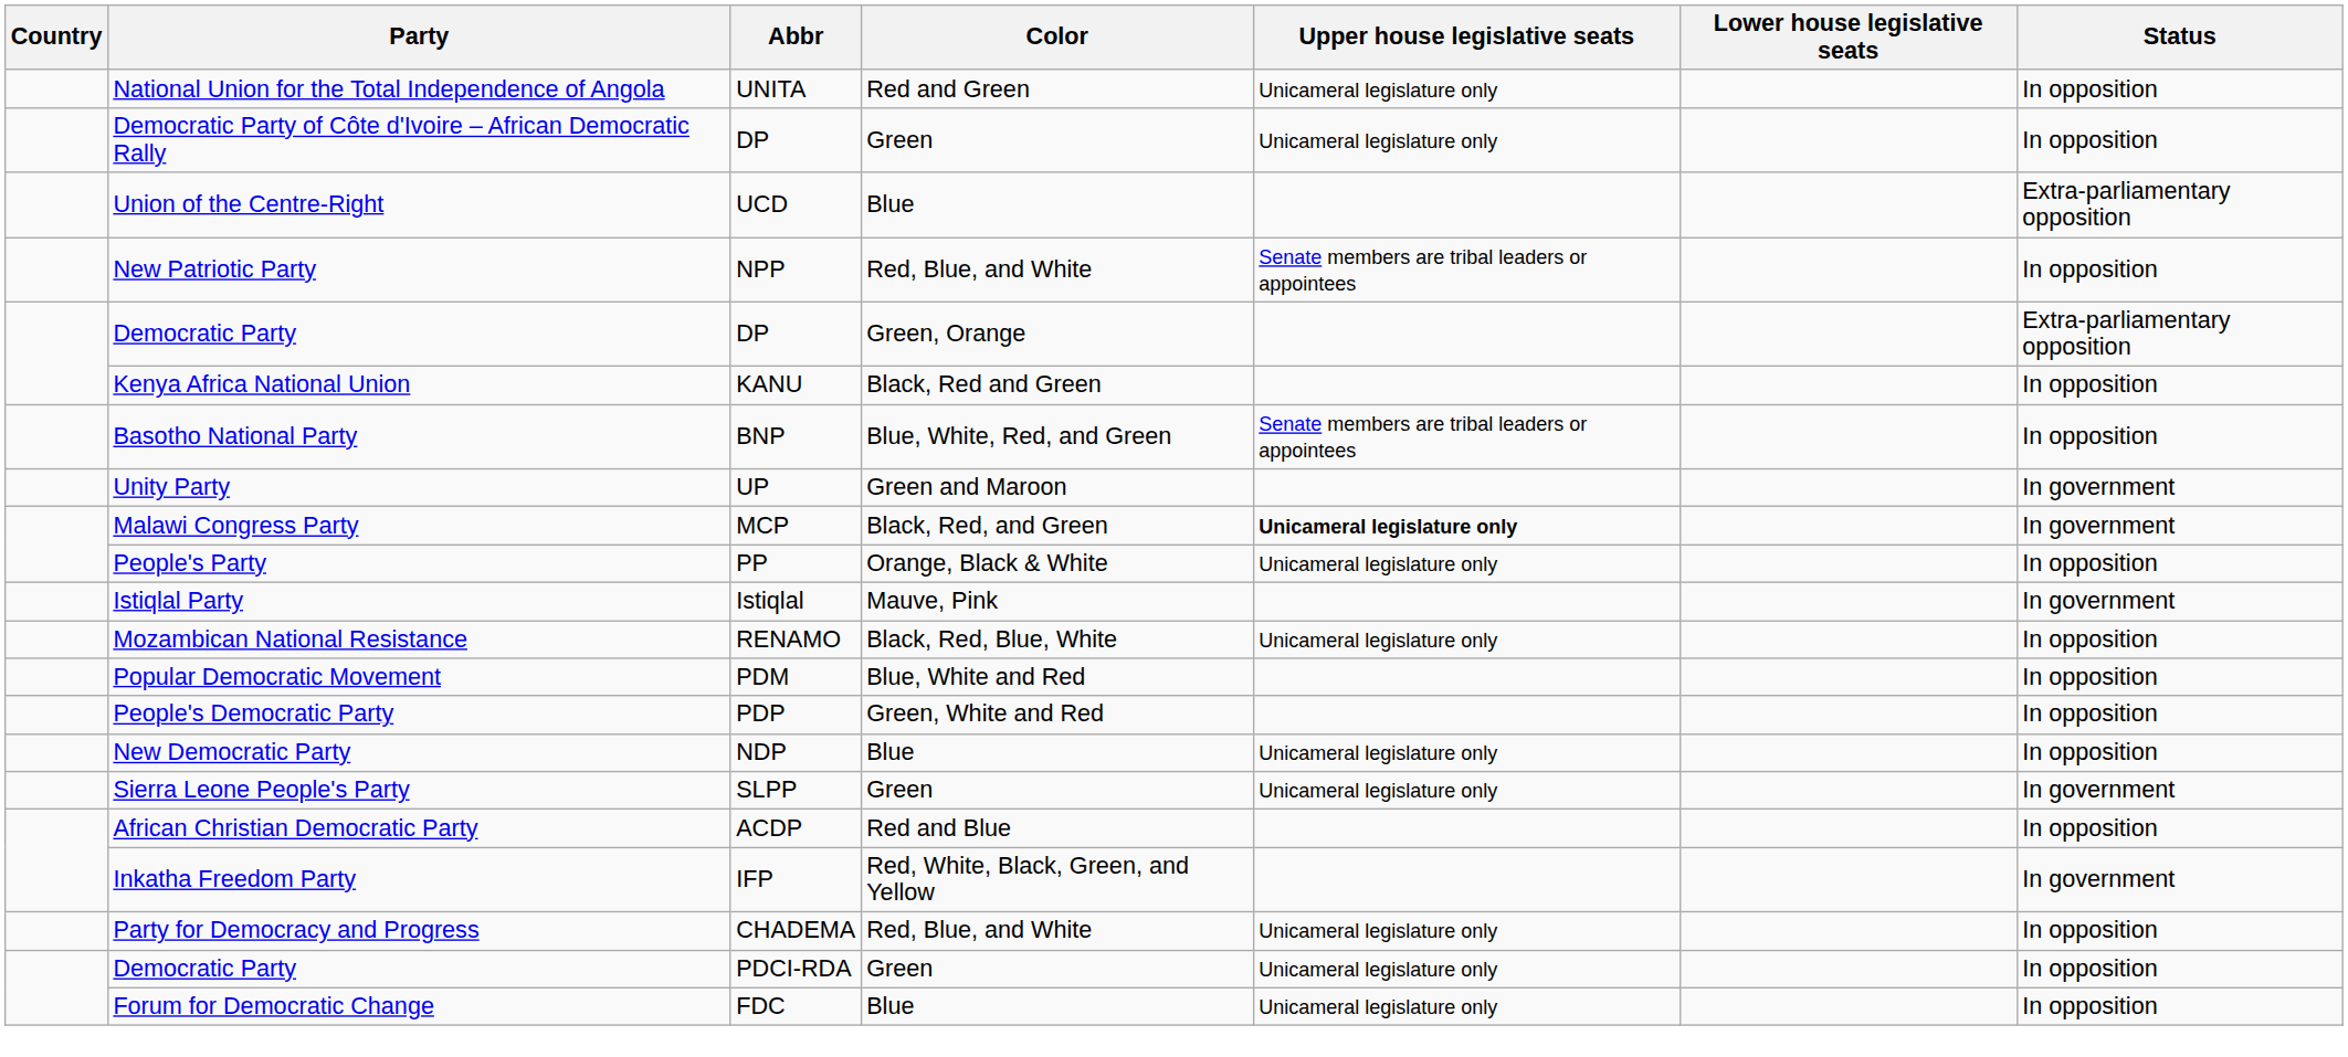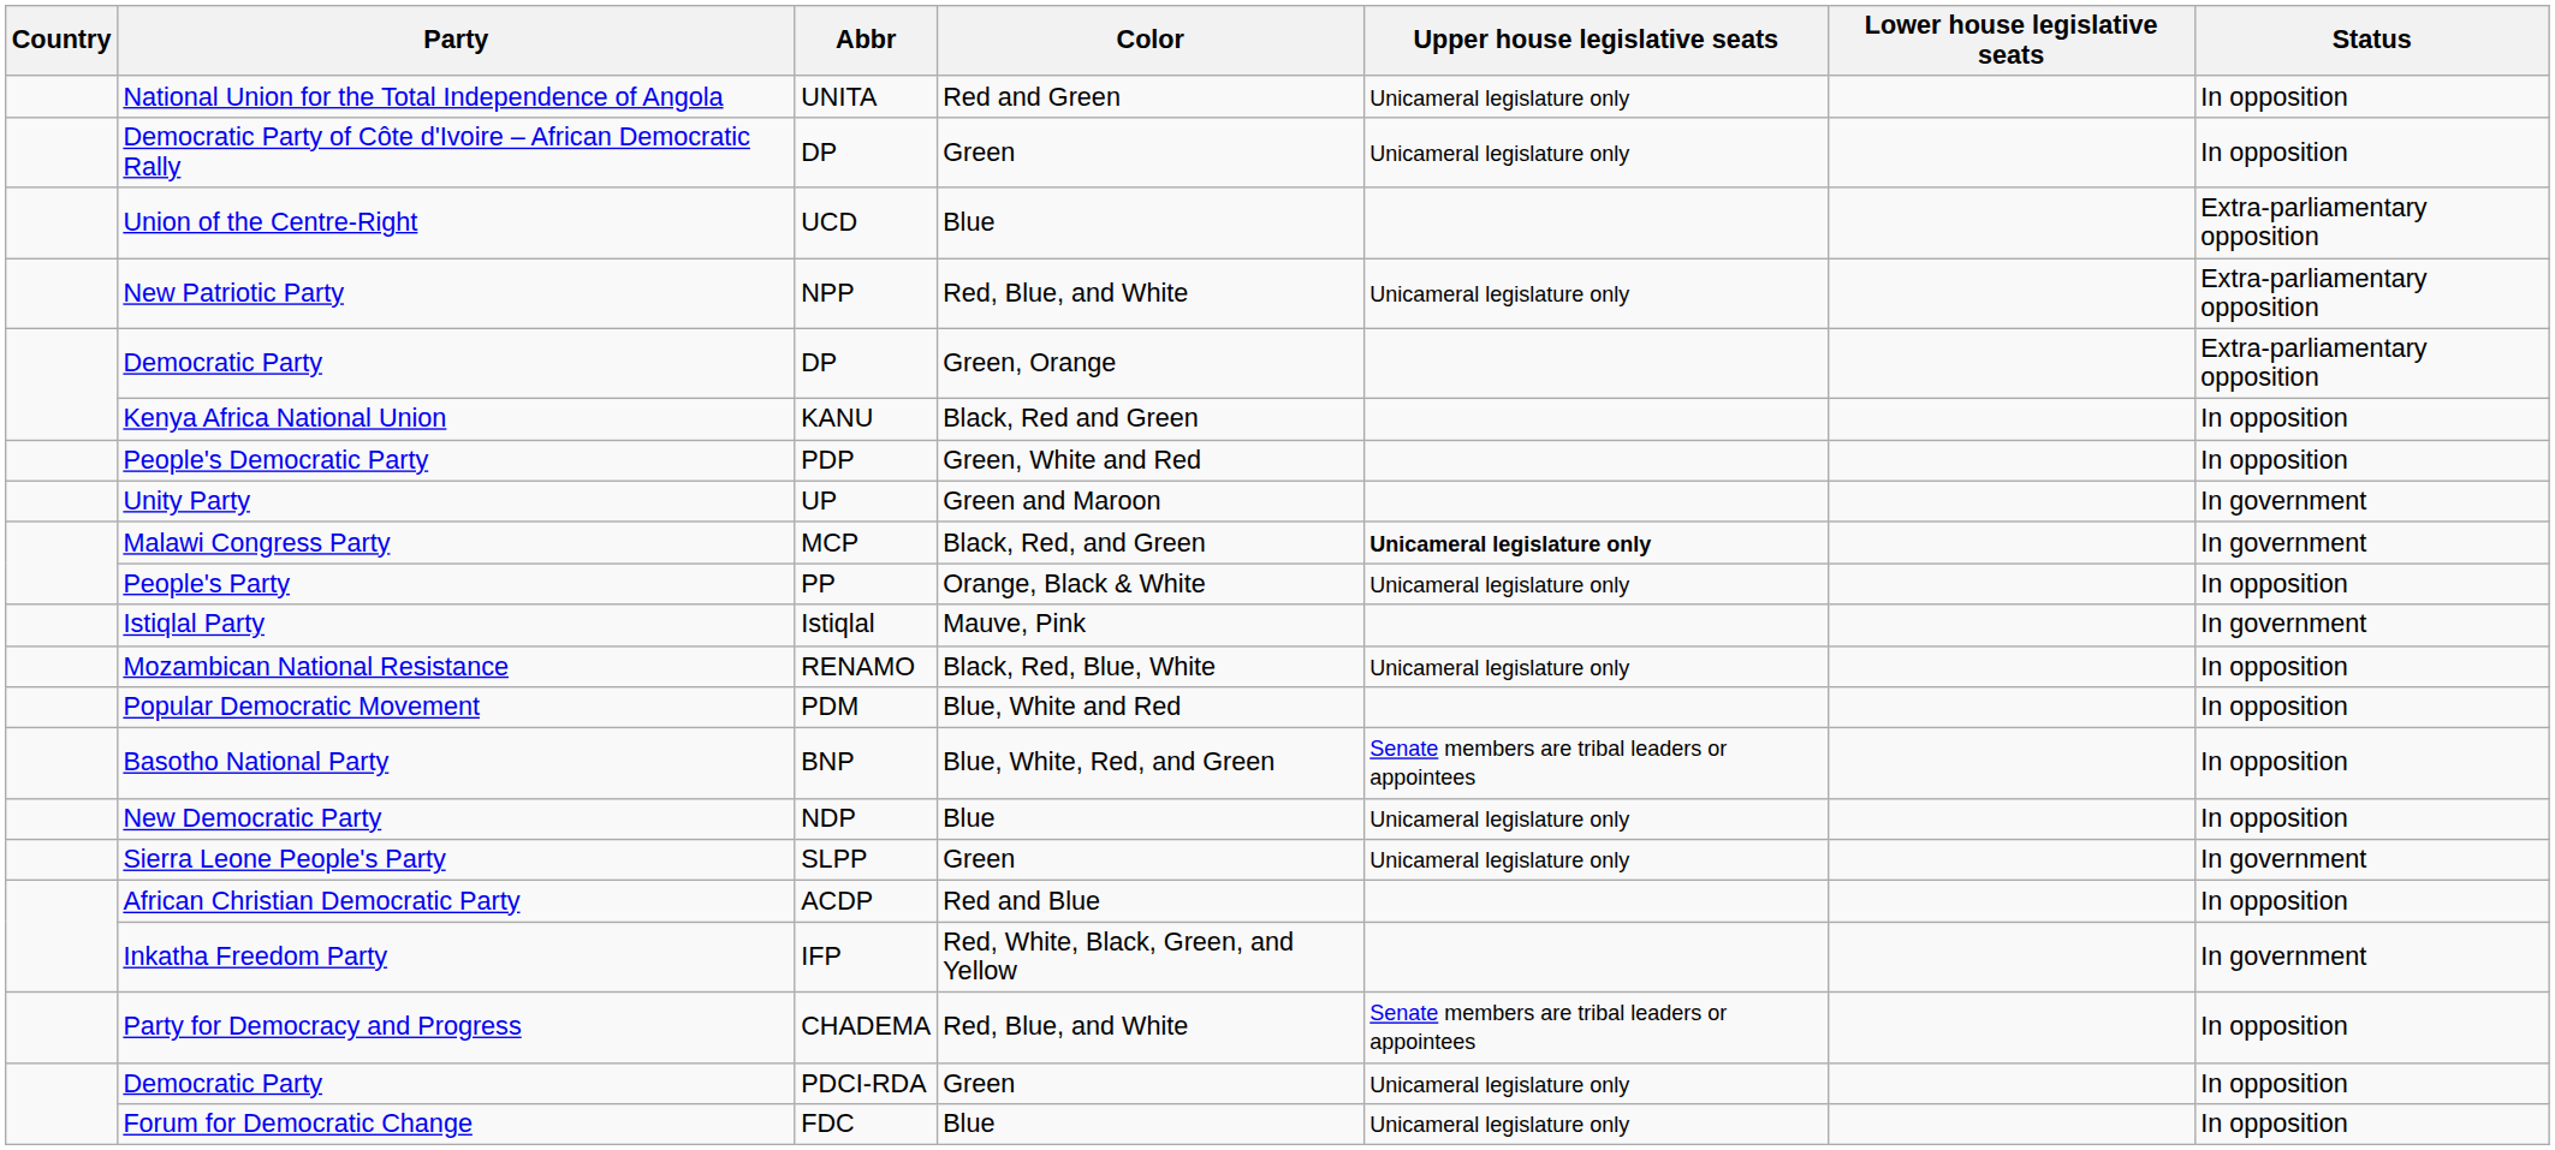New Patriotic Party | Upper house legislative seats: Senate members are tribal leaders or appointees -> Unicameral legislature only
New Patriotic Party | Status: In opposition -> Extra-parliamentary opposition
rows swapped: Basotho National Party <-> People's Democratic Party
Party for Democracy and Progress | Upper house legislative seats: Unicameral legislature only -> Senate members are tribal leaders or appointees
